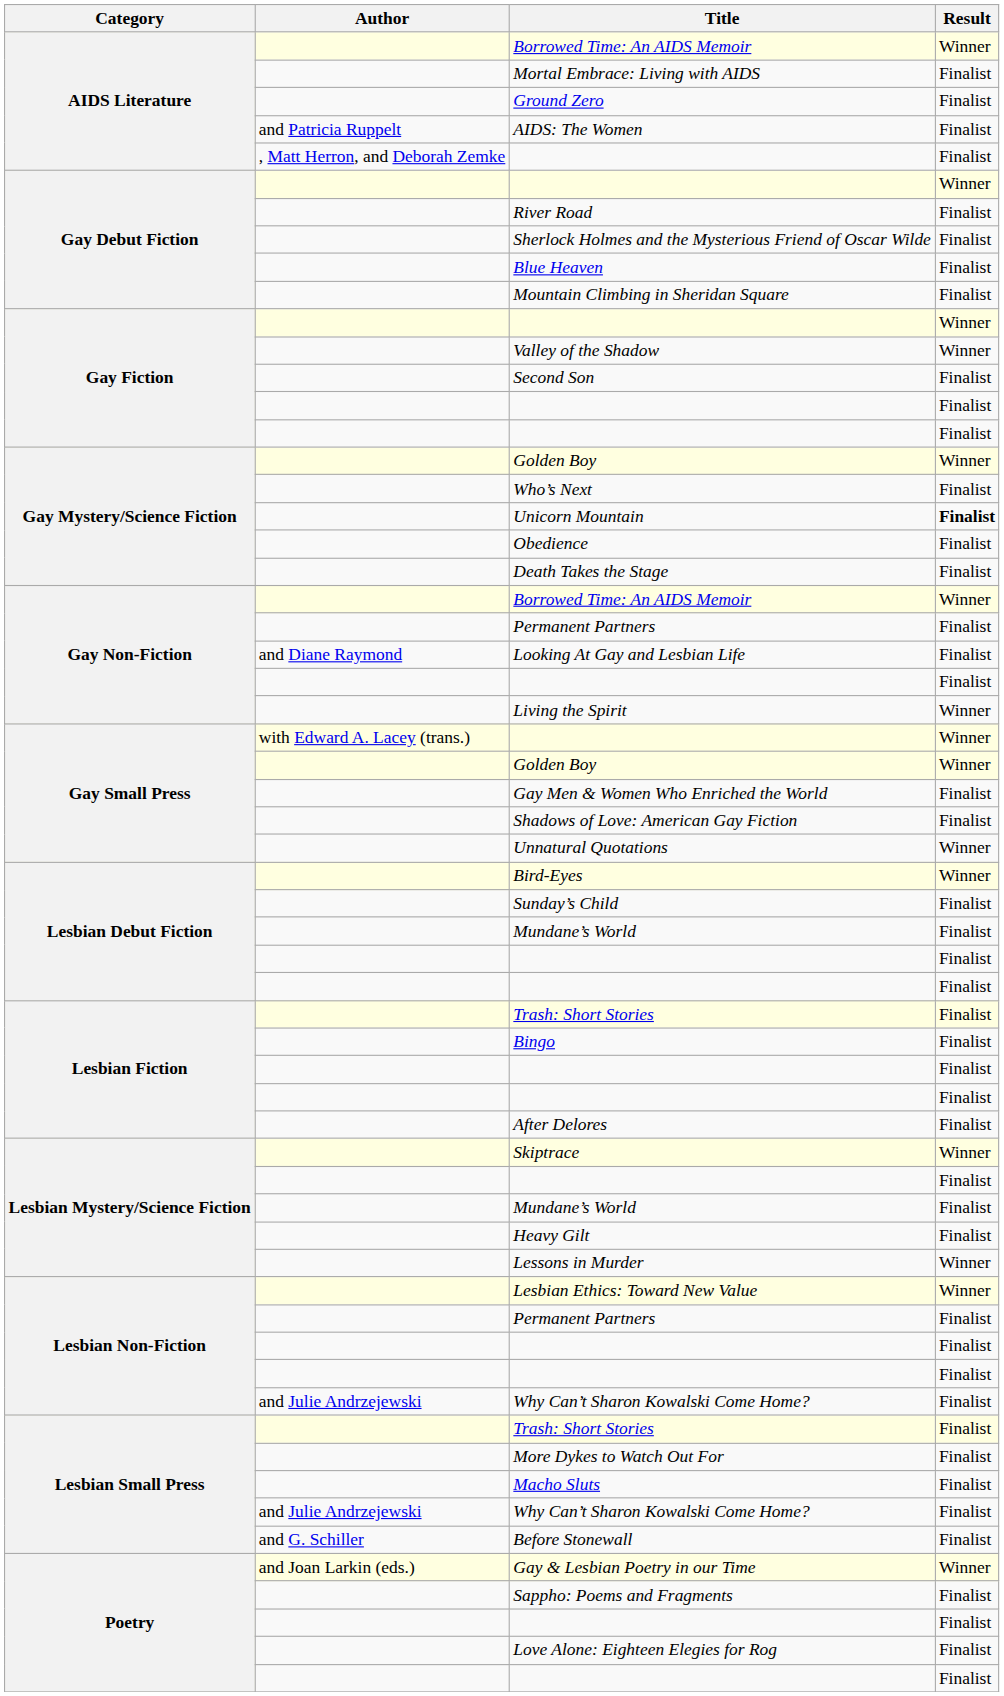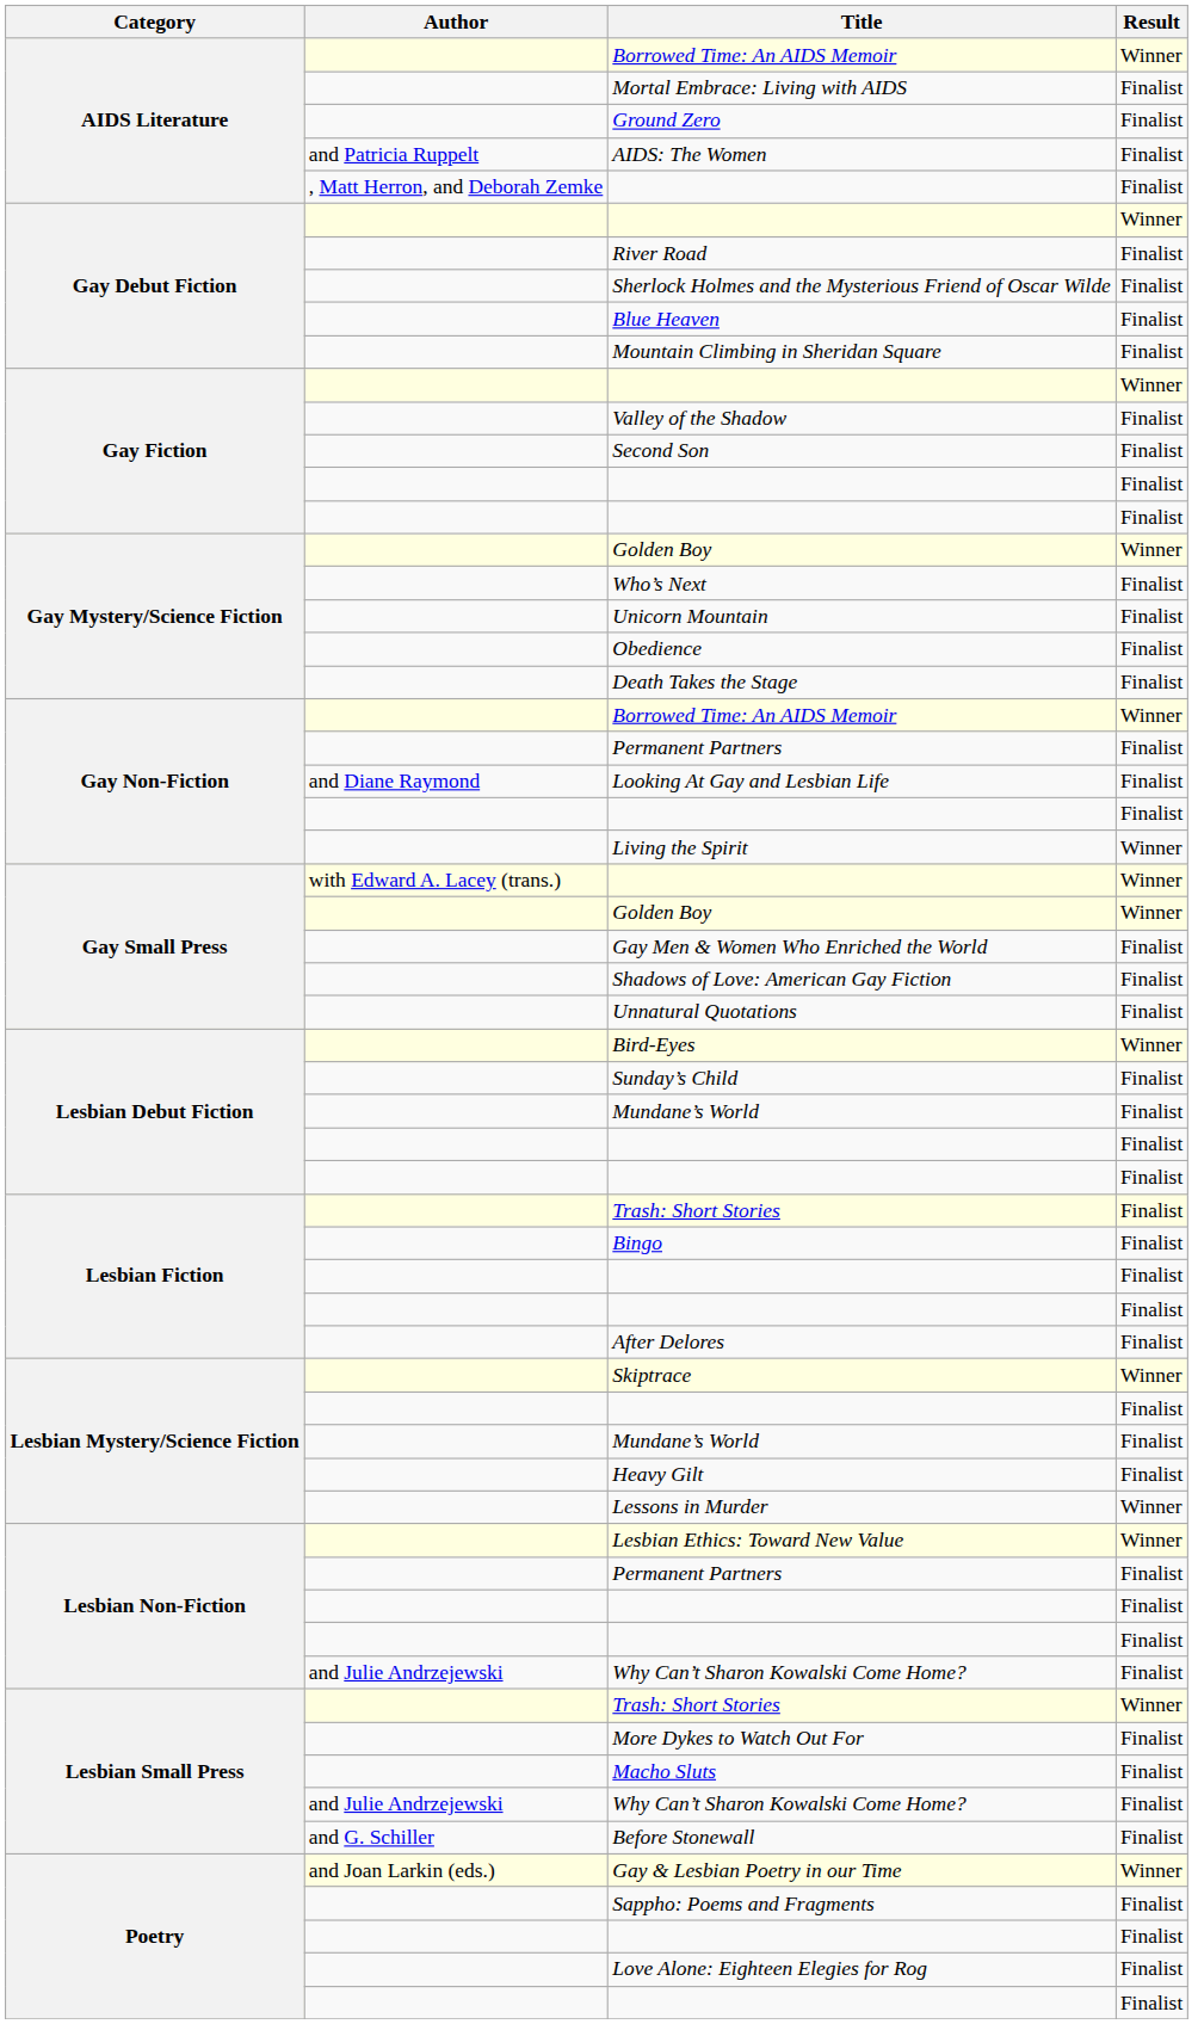Valley of the Shadow | Result: Winner -> Finalist
Unicorn Mountain | Result: bold -> normal
Unnatural Quotations | Result: Winner -> Finalist
Lesbian Small Press / Trash: Short Stories | Result: Finalist -> Winner
